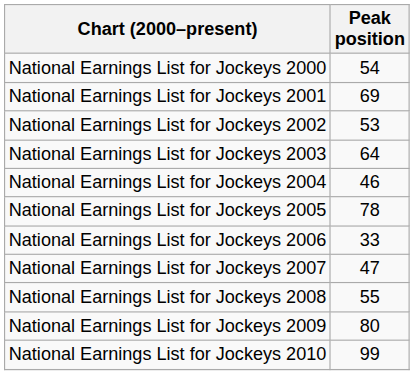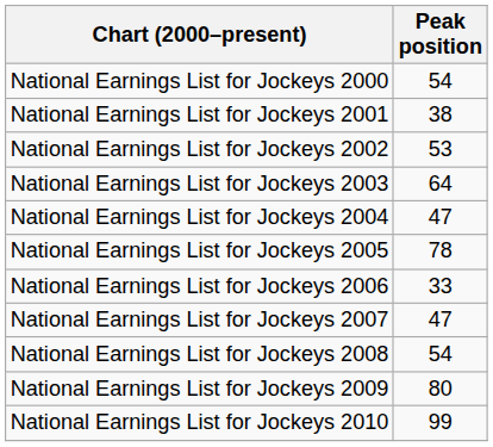National Earnings List for Jockeys 2001 | Peak position: 69 -> 38
National Earnings List for Jockeys 2004 | Peak position: 46 -> 47
National Earnings List for Jockeys 2008 | Peak position: 55 -> 54
